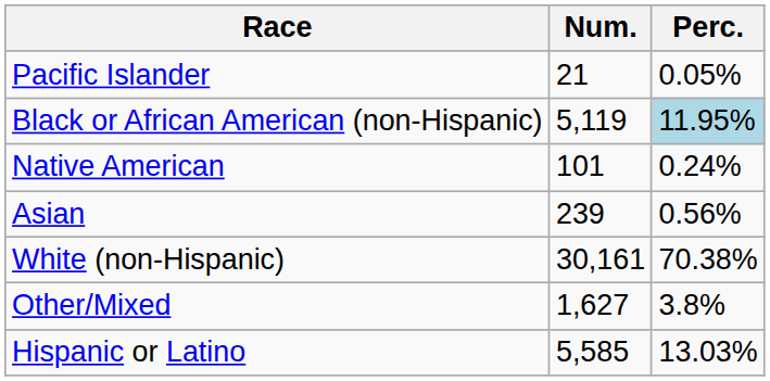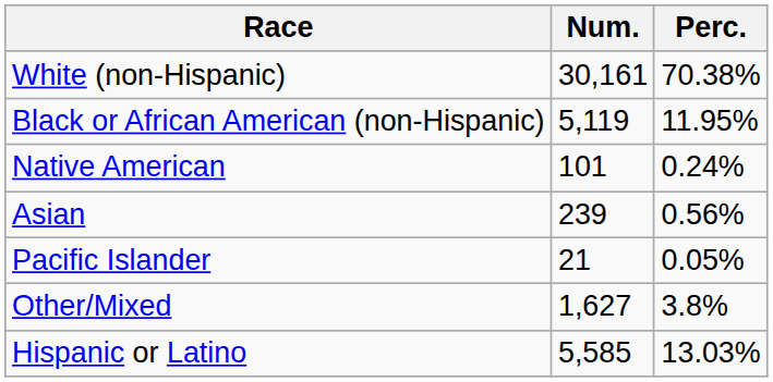rows swapped: White (non-Hispanic) <-> Pacific Islander
Black or African American (non-Hispanic) | Perc.: lightblue background -> no background
